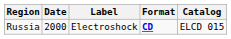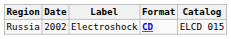Russia | Date: 2000 -> 2002
